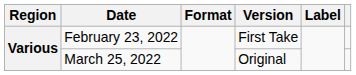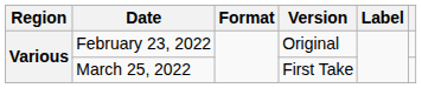February 23, 2022 | Version: First Take -> Original
March 25, 2022 | Version: Original -> First Take
